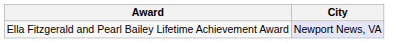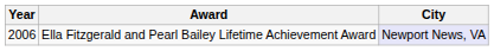+ column: Year | 2006
